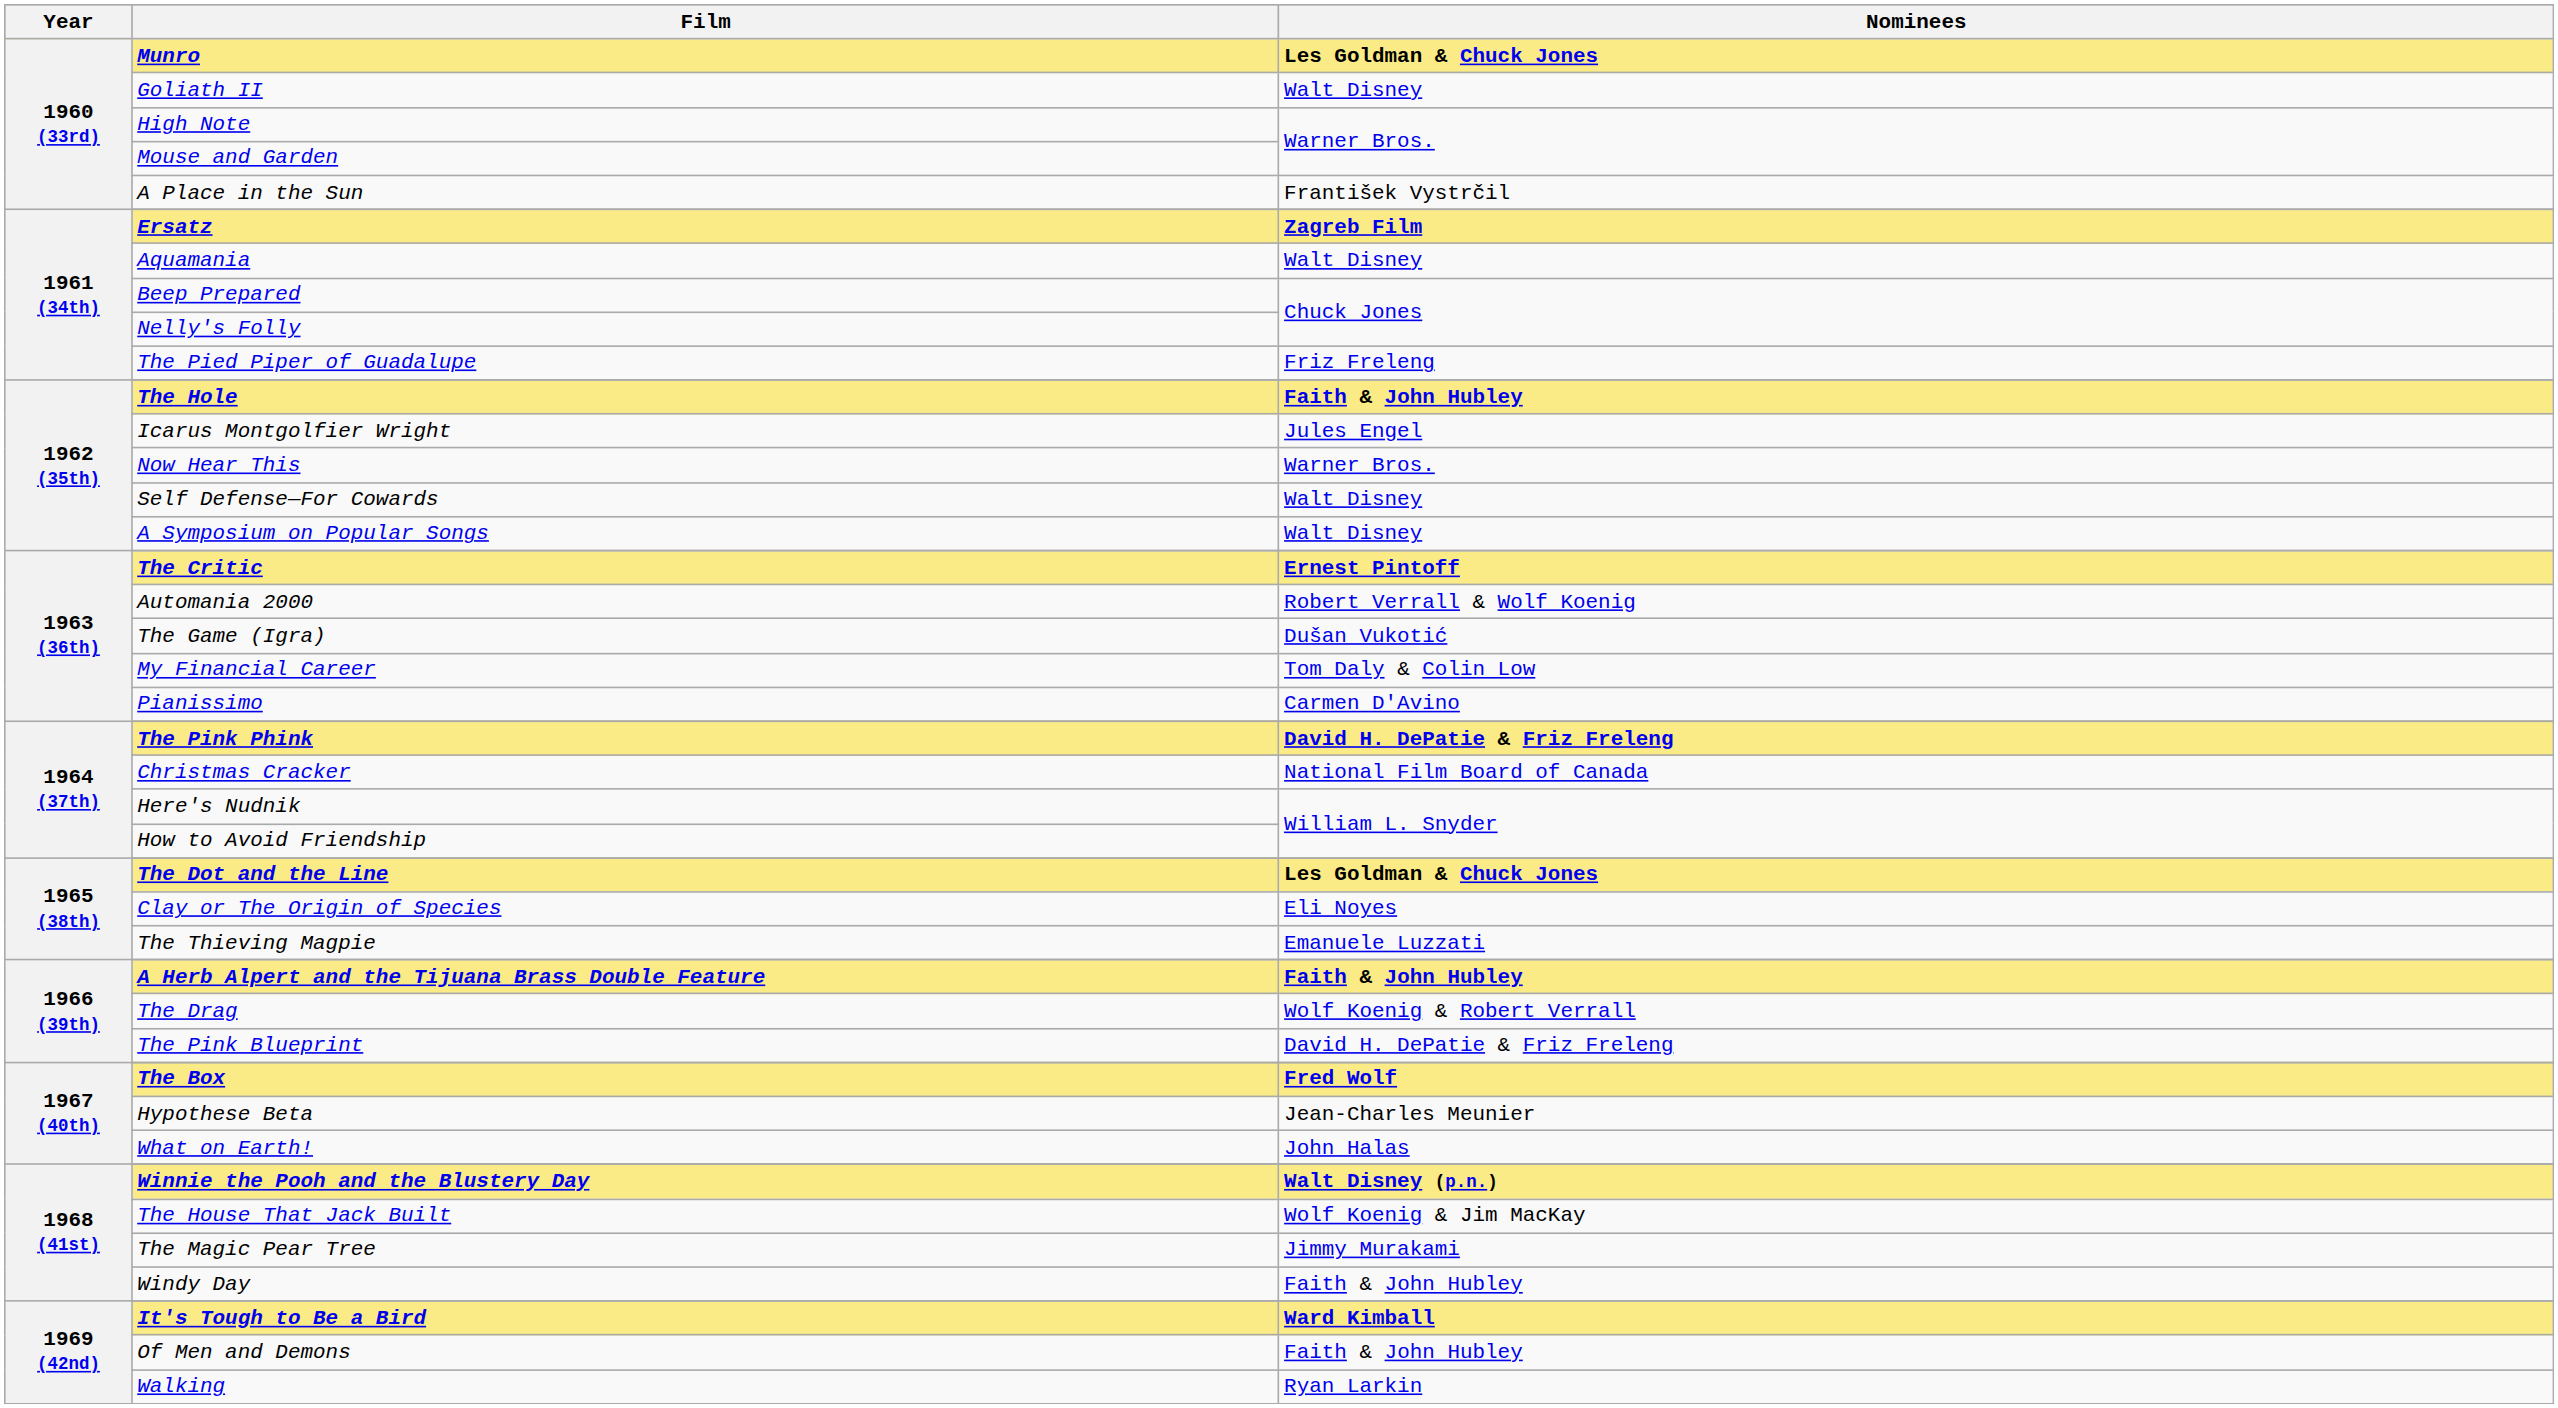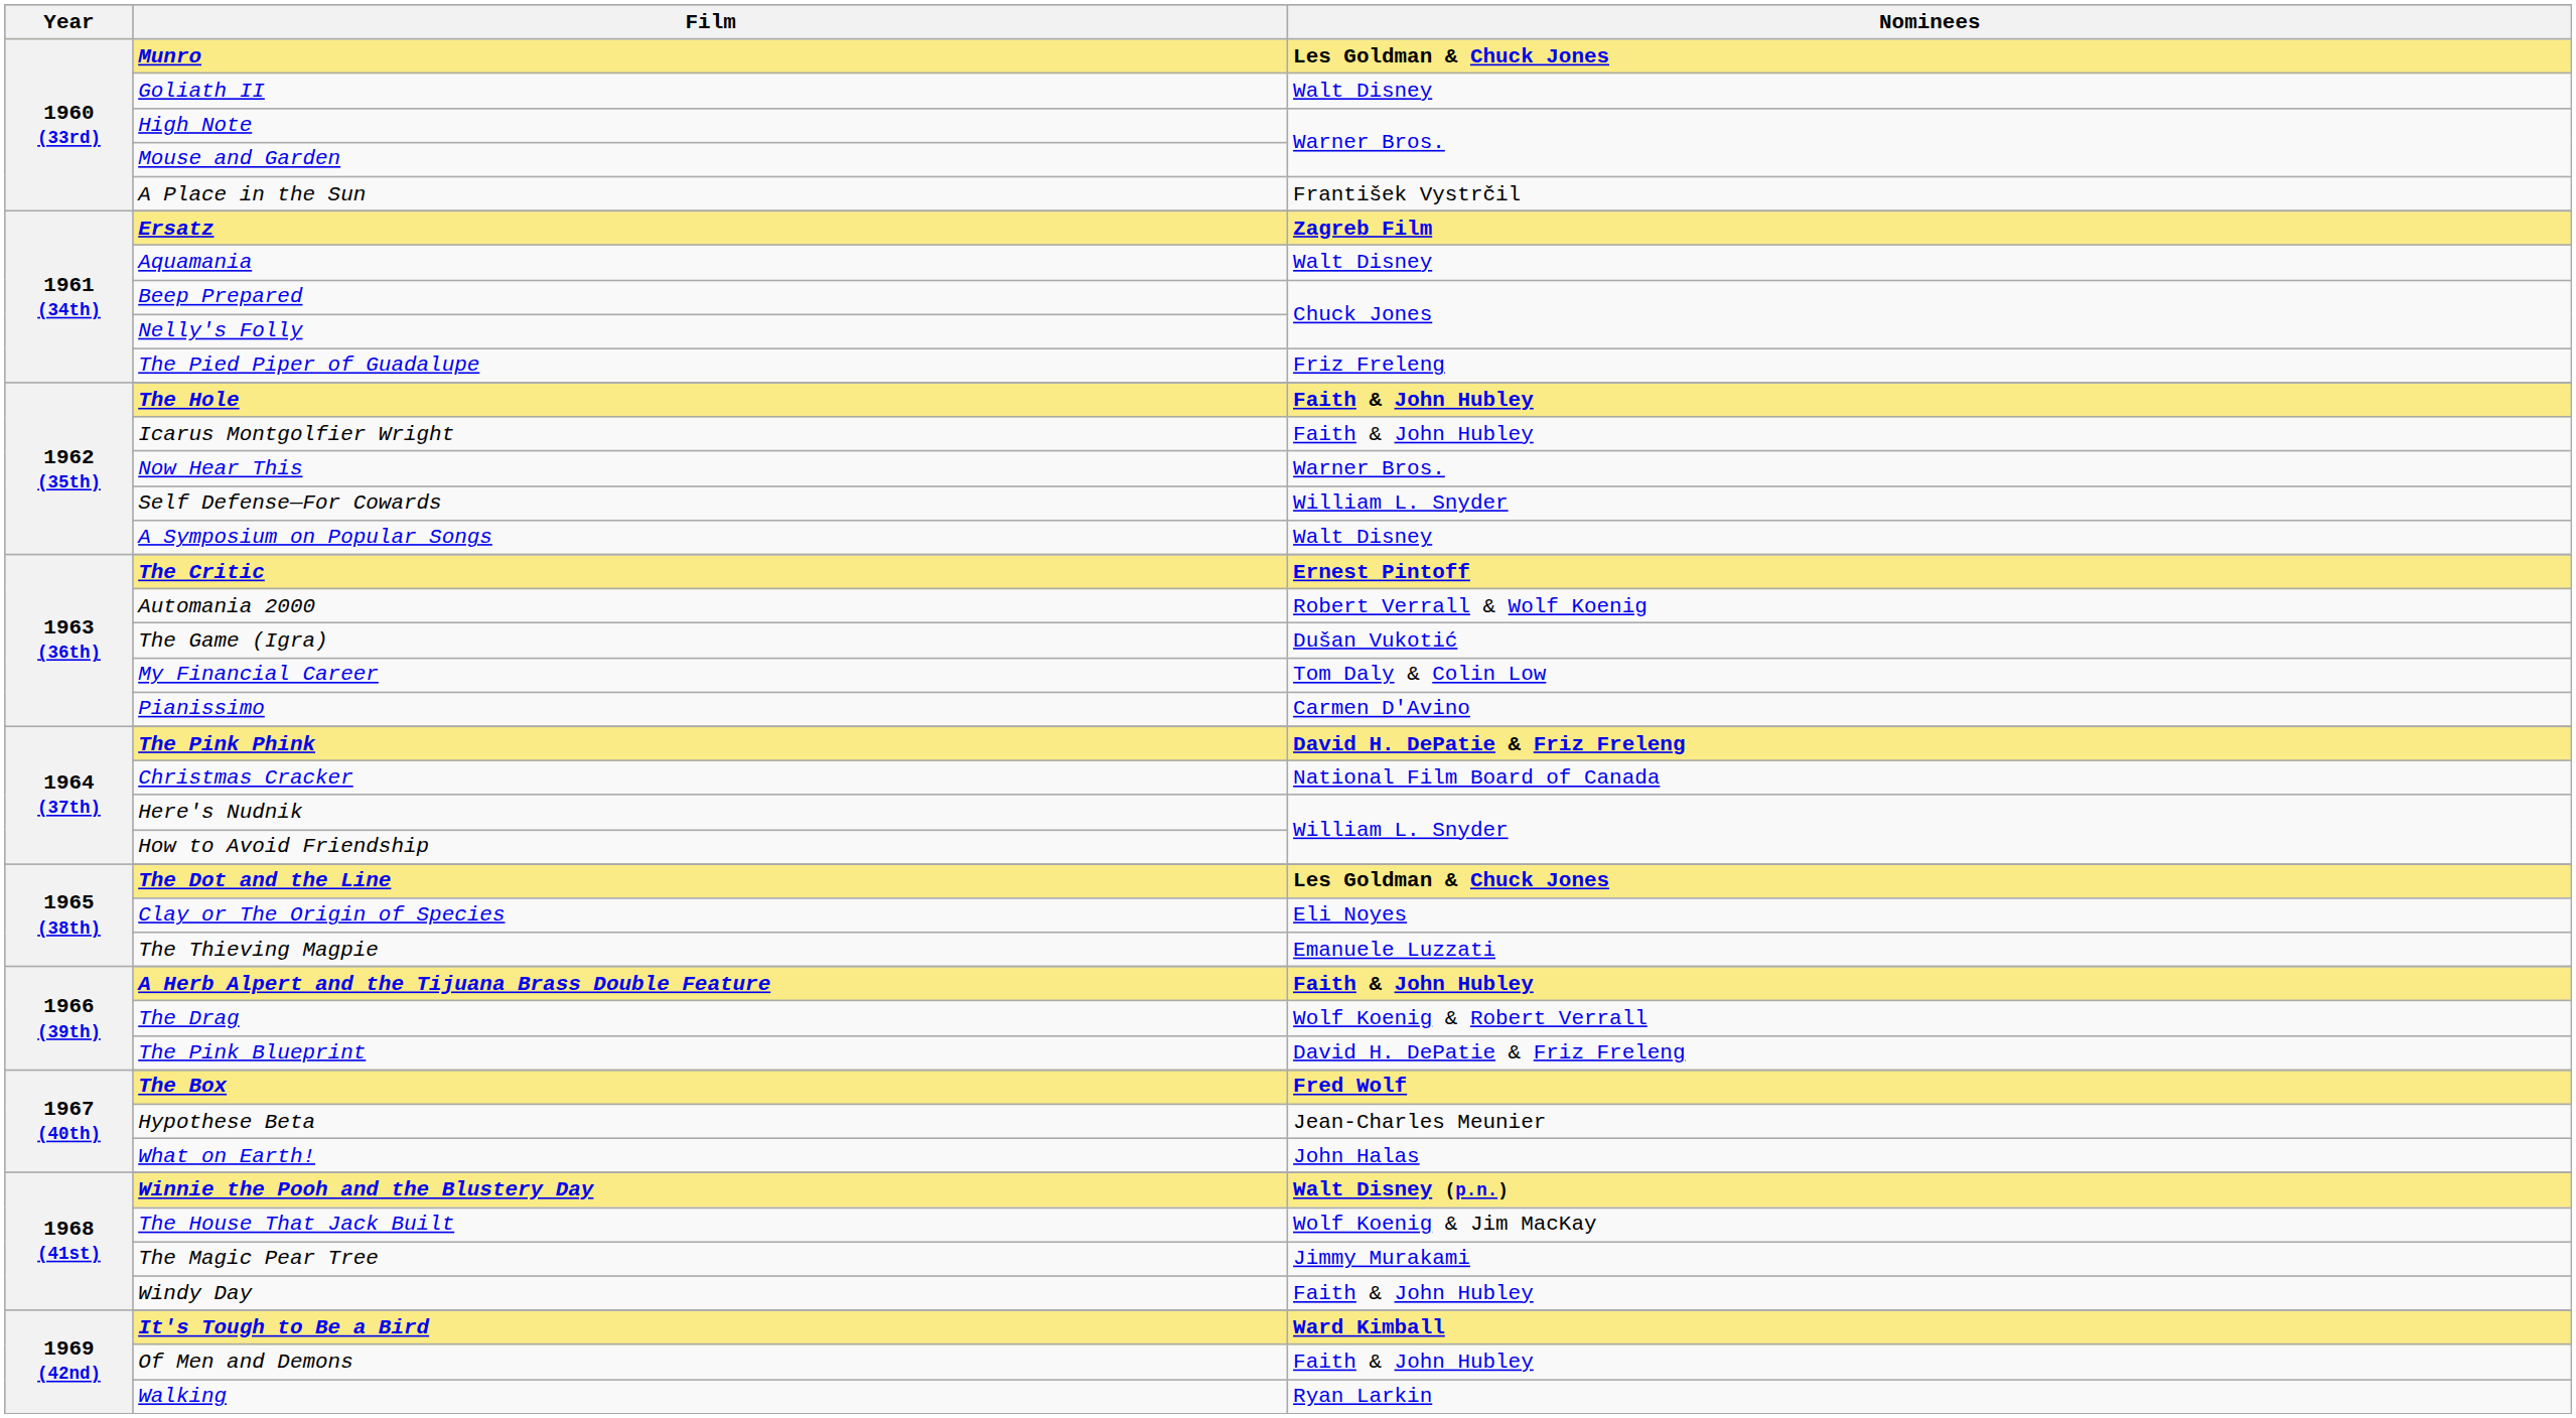Icarus Montgolfier Wright | Nominees: Jules Engel -> Faith & John Hubley
Self Defense—For Cowards | Nominees: Walt Disney -> William L. Snyder
